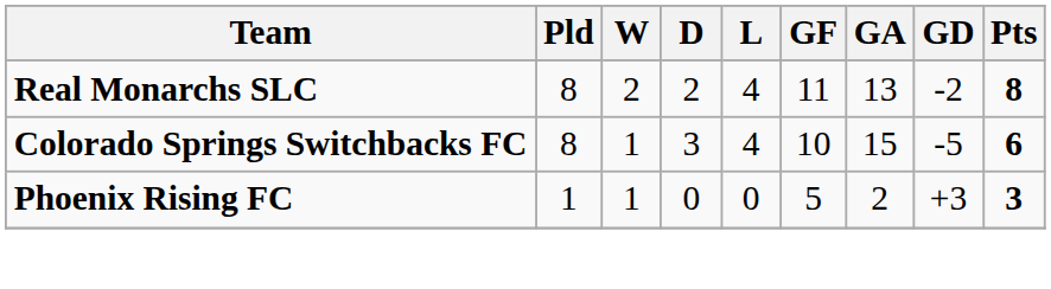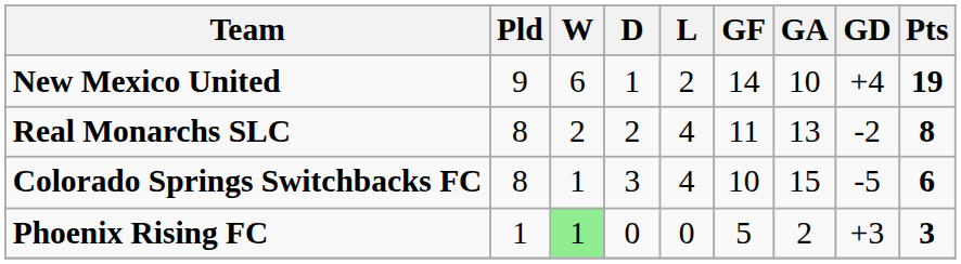+ row: New Mexico United | 9 | 6 | 1 | 2 | 14 | 10 | +4 | 19
Phoenix Rising FC | W: no background -> lightgreen background
